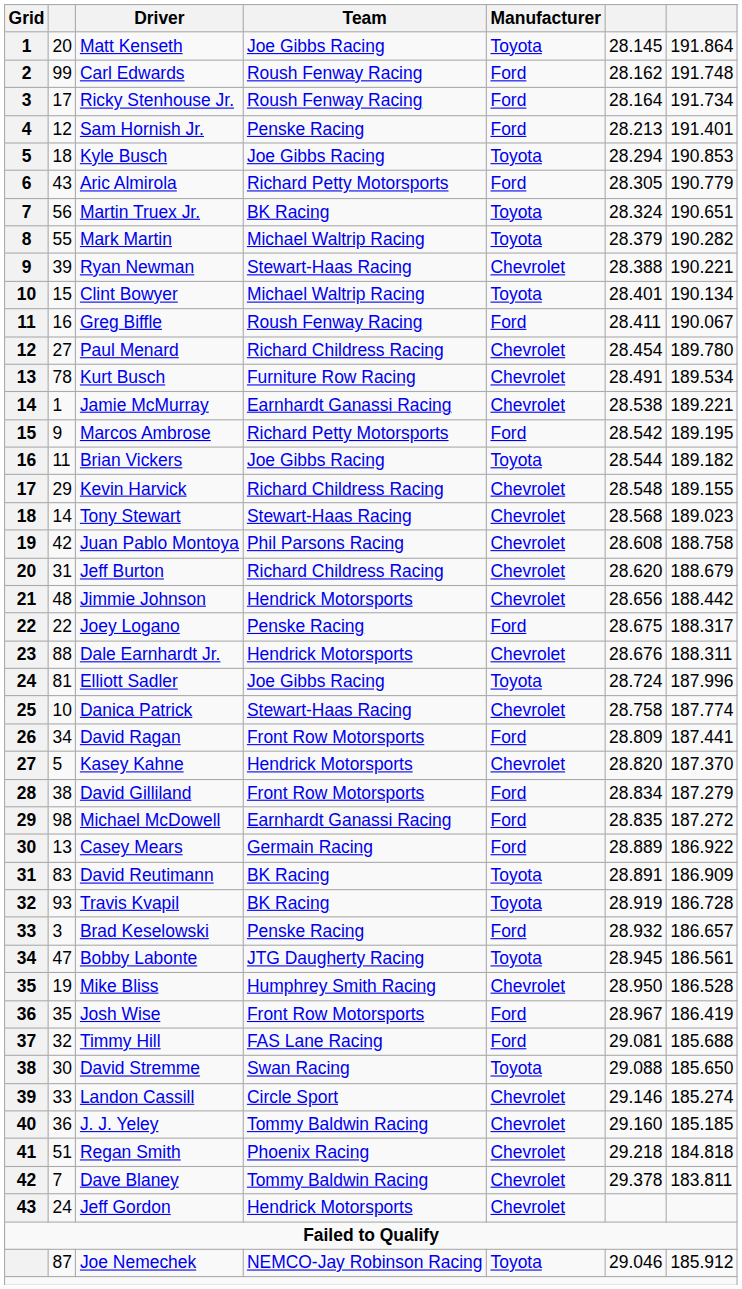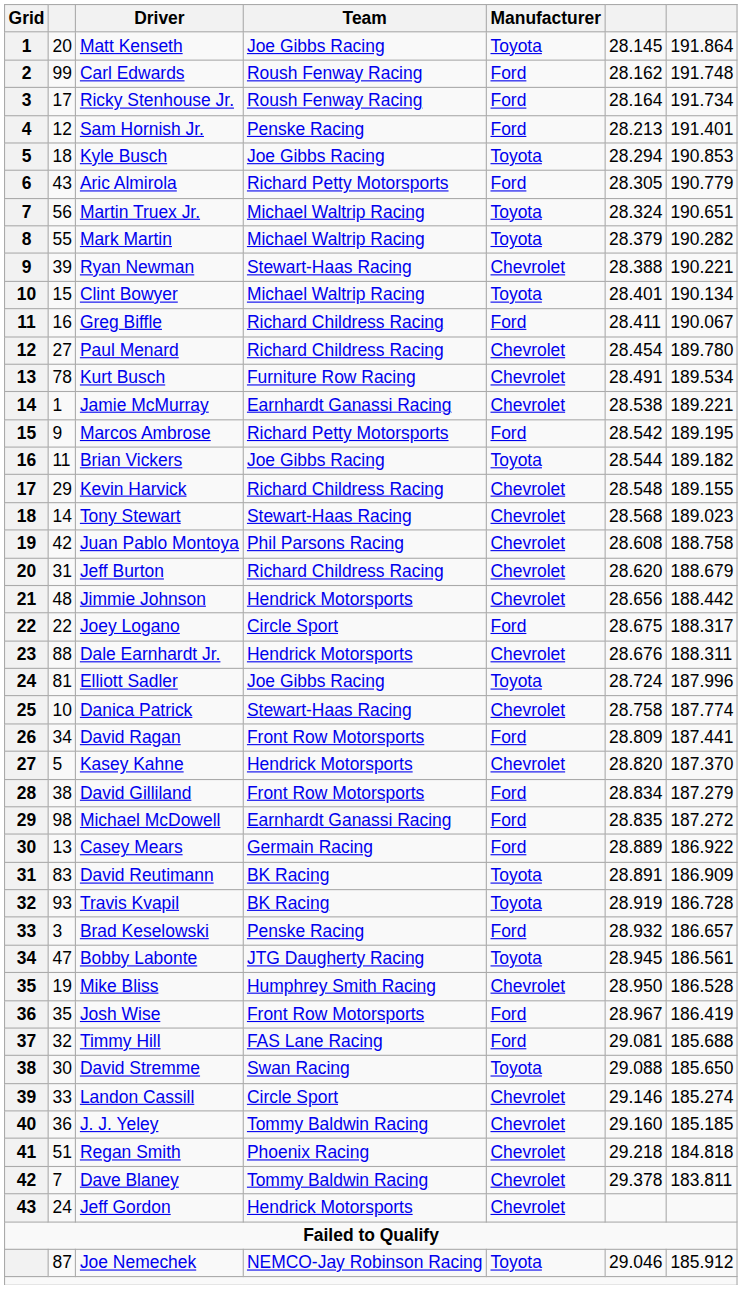Martin Truex Jr. | Team: BK Racing -> Michael Waltrip Racing
Greg Biffle | Team: Roush Fenway Racing -> Richard Childress Racing
Joey Logano | Team: Penske Racing -> Circle Sport
